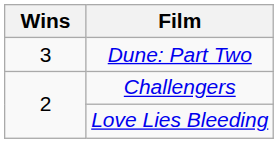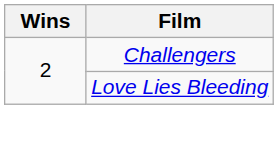- row: 3 | Dune: Part Two
